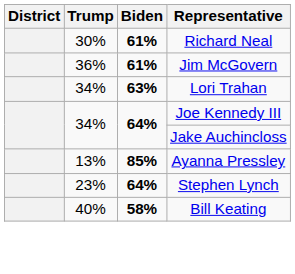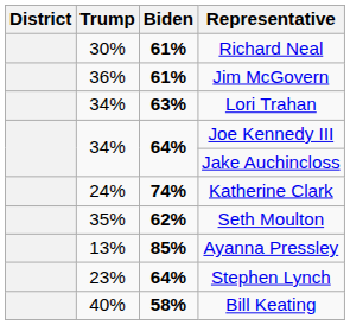+ row: 24% | 74% | Katherine Clark
+ row: 35% | 62% | Seth Moulton
